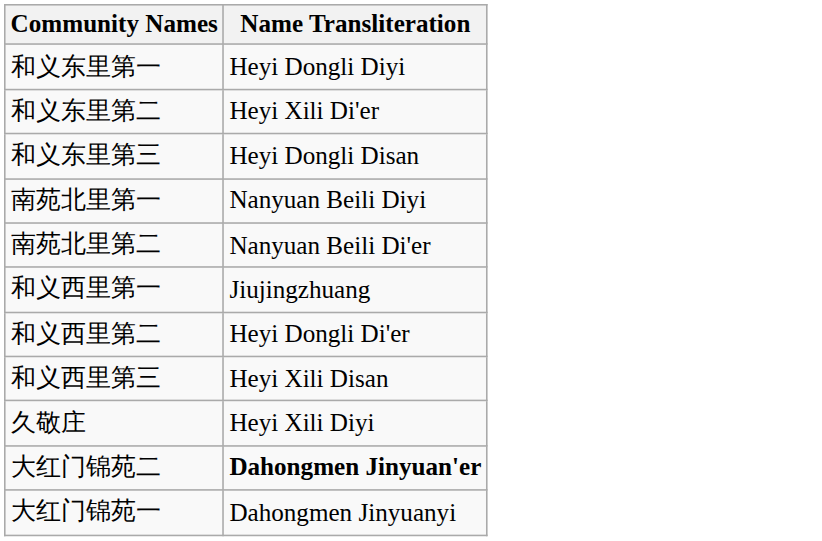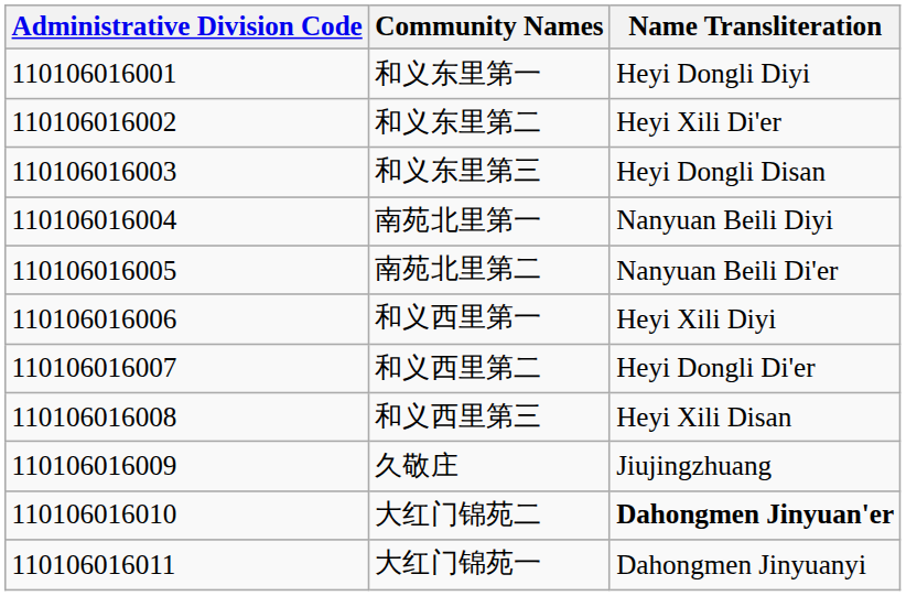+ column: Administrative Division Code | 110106016001 | 110106016002 | 110106016003 | 110106016004 | 110106016005 | 110106016006 | 110106016007 | 110106016008 | 110106016009 | 110106016010 | 110106016011
和义西里第一 | Name Transliteration: Jiujingzhuang -> Heyi Xili Diyi
久敬庄 | Name Transliteration: Heyi Xili Diyi -> Jiujingzhuang
